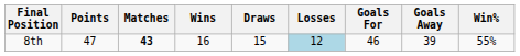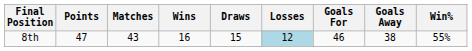8th | Matches: bold -> normal
8th | Goals Away: 39 -> 38
